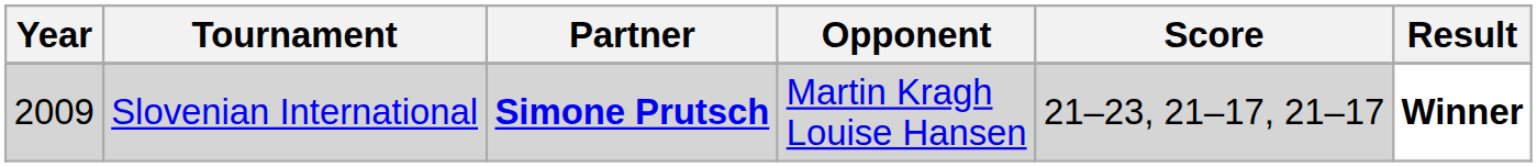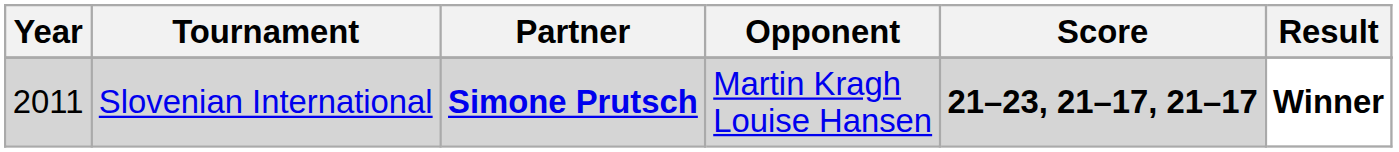Slovenian International | Year: 2009 -> 2011
Slovenian International | Score: normal -> bold
